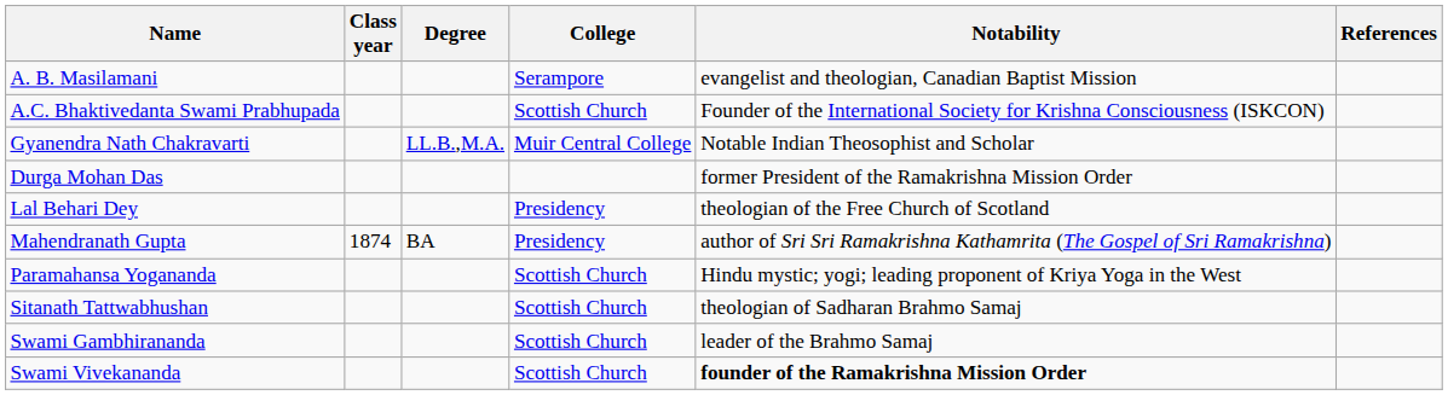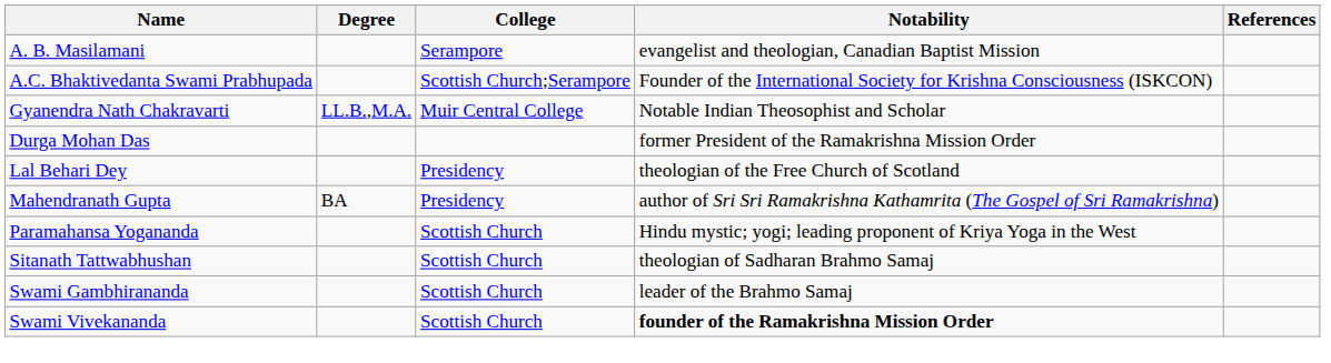- column: Class year | 1874
A.C. Bhaktivedanta Swami Prabhupada | College: Scottish Church -> Scottish Church;Serampore
